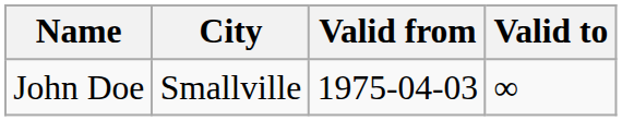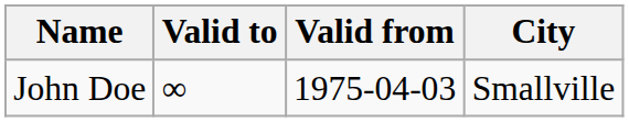columns swapped: City <-> Valid to
